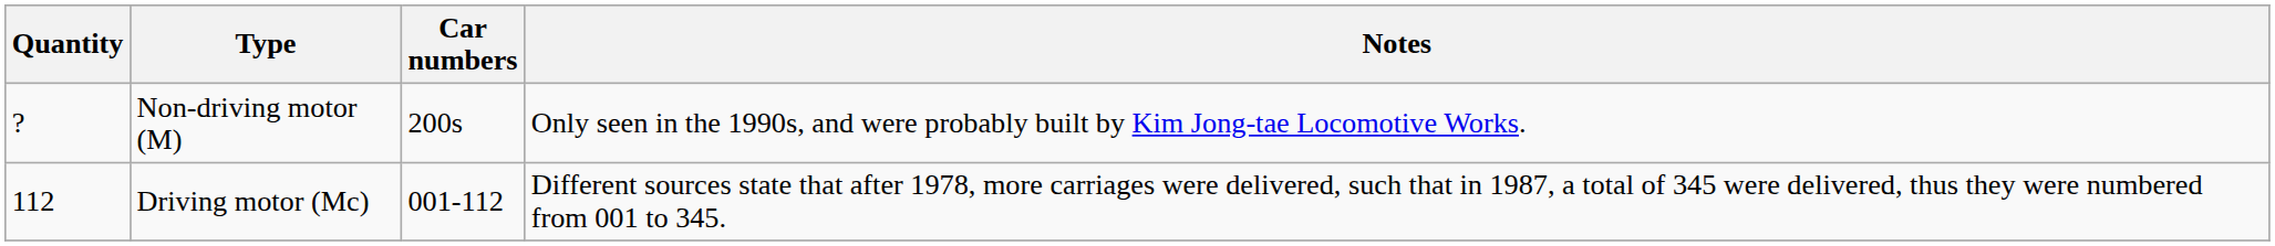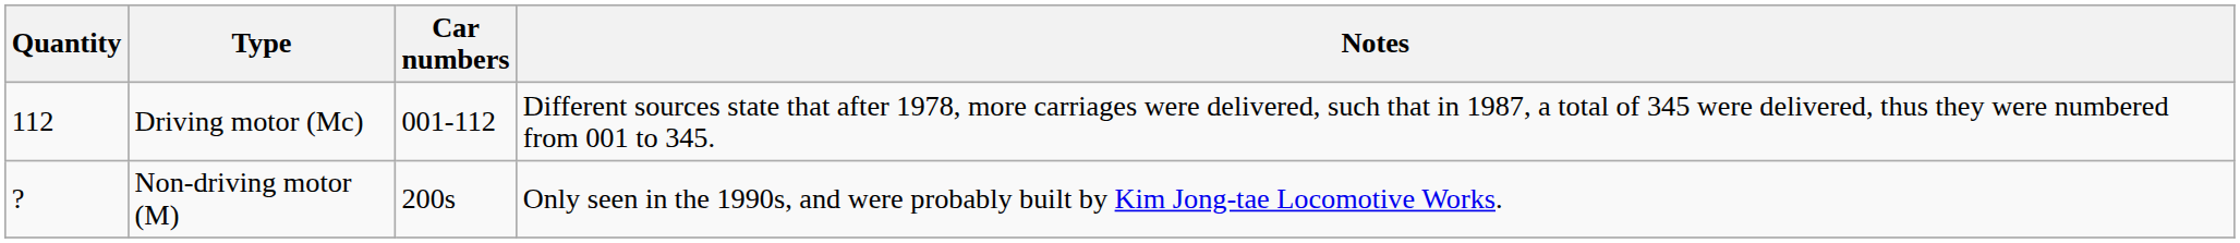rows swapped: Driving motor (Mc) <-> Non-driving motor (M)
